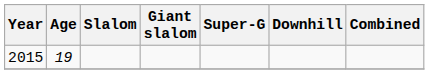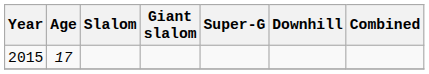2015 | Age: 19 -> 17
